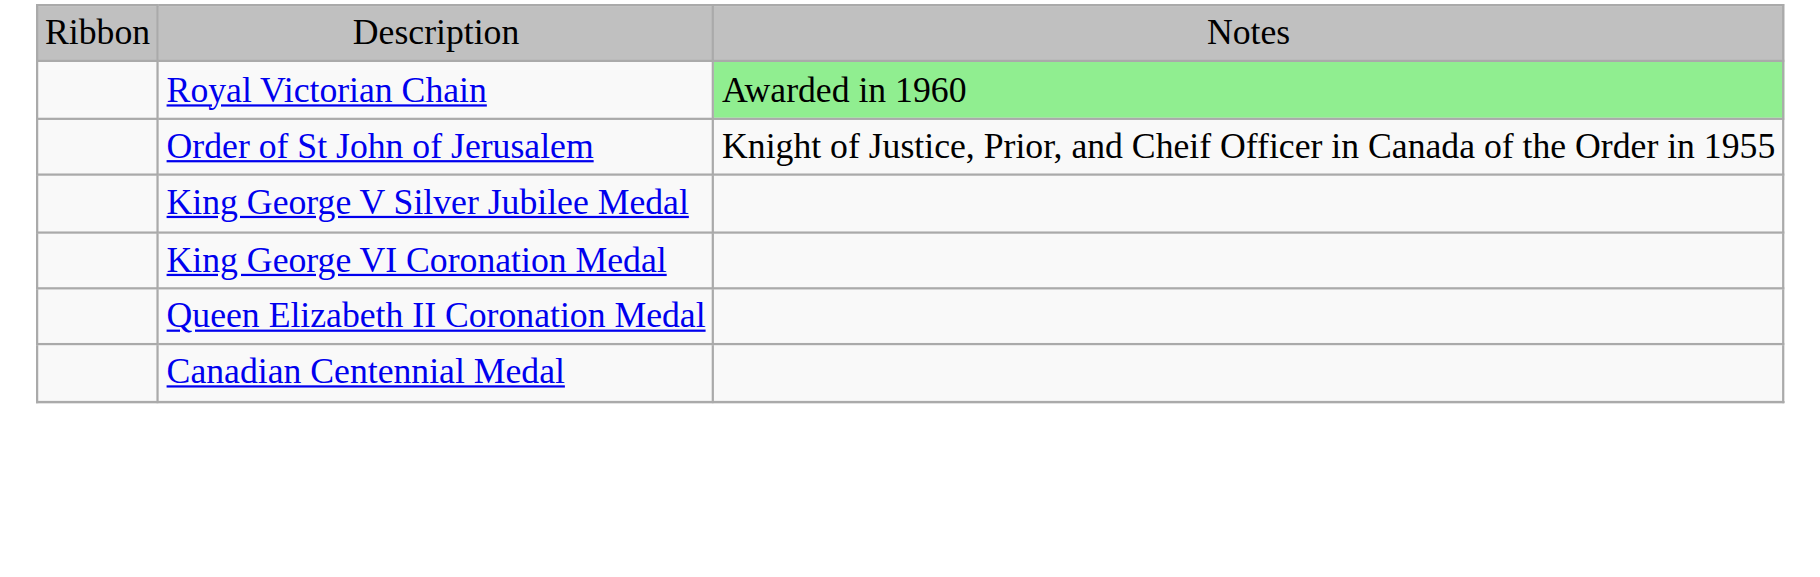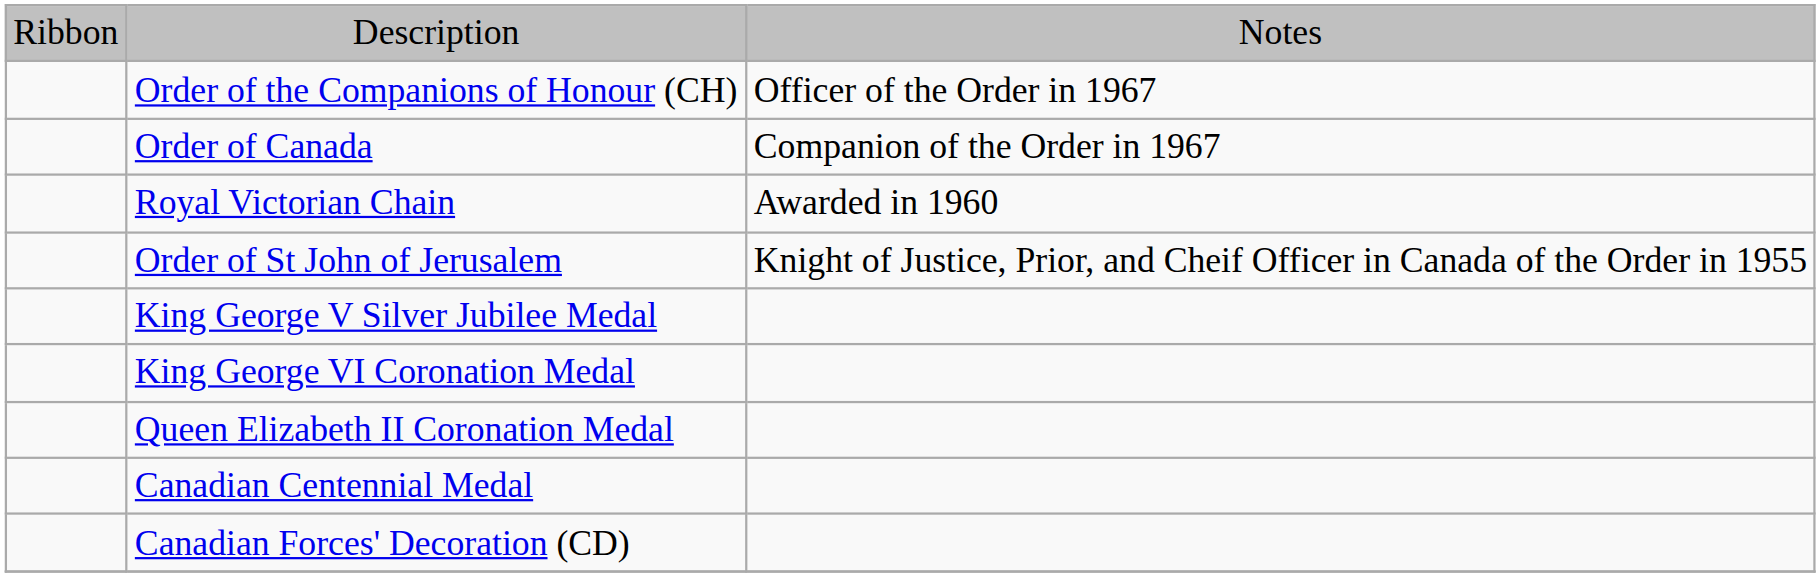+ row: Order of the Companions of Honour (CH) | Officer of the Order in 1967
+ row: Order of Canada | Companion of the Order in 1967
Royal Victorian Chain | column 3: lightgreen background -> no background
+ row: Canadian Forces' Decoration (CD)
